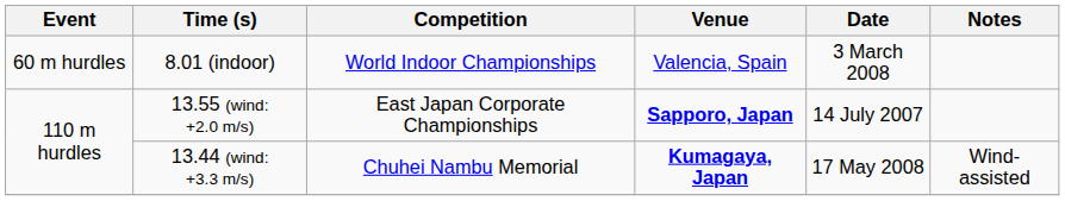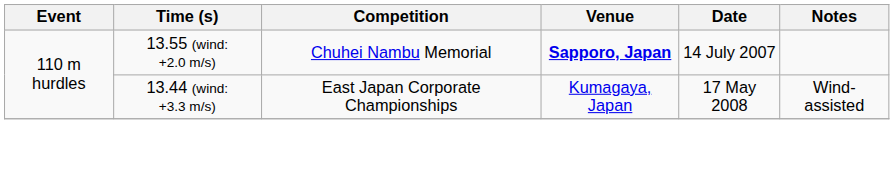- row: 60 m hurdles | 8.01 (indoor) | World Indoor Championships | Valencia, Spain | 3 March 2008
13.55 (wind: +2.0 m/s) | Competition: East Japan Corporate Championships -> Chuhei Nambu Memorial
13.44 (wind: +3.3 m/s) | Competition: Chuhei Nambu Memorial -> East Japan Corporate Championships
13.44 (wind: +3.3 m/s) | Venue: bold -> normal
